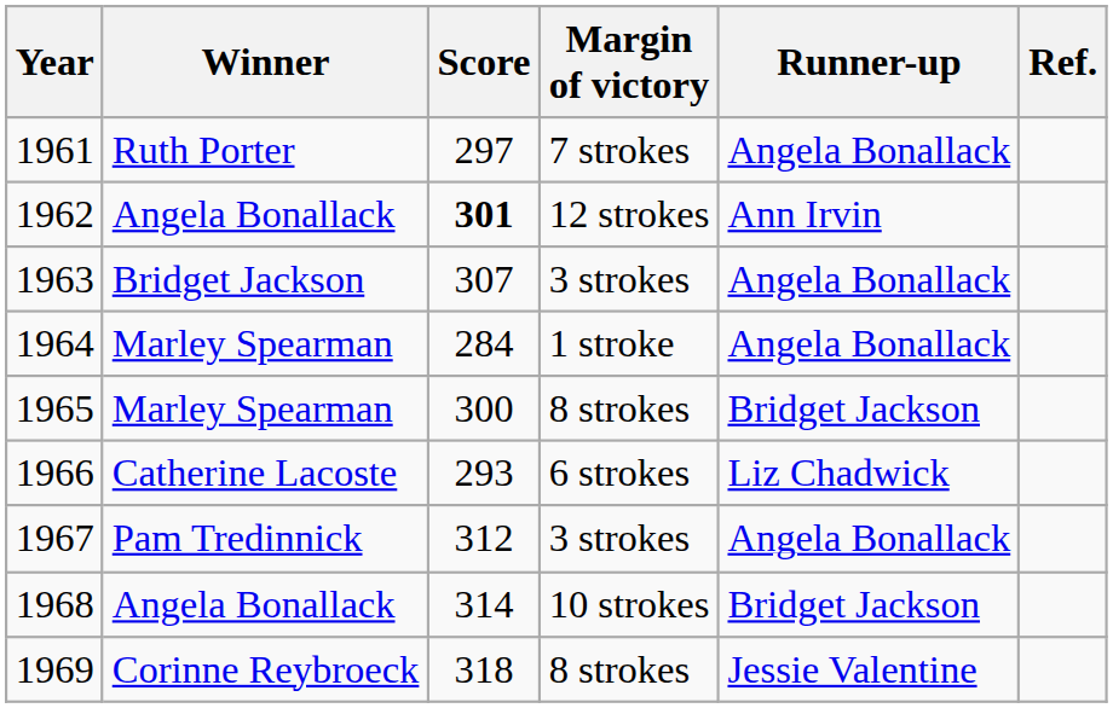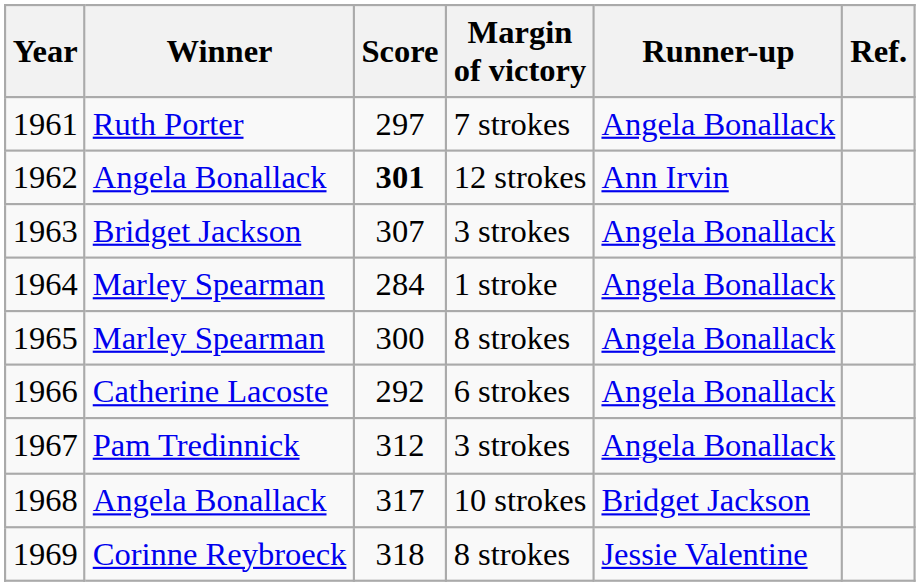1965 | Runner-up: Bridget Jackson -> Angela Bonallack
1966 | Score: 293 -> 292
1966 | Runner-up: Liz Chadwick -> Angela Bonallack
1968 | Score: 314 -> 317
